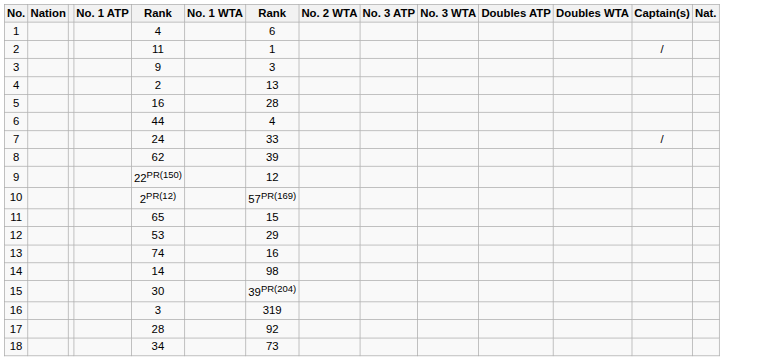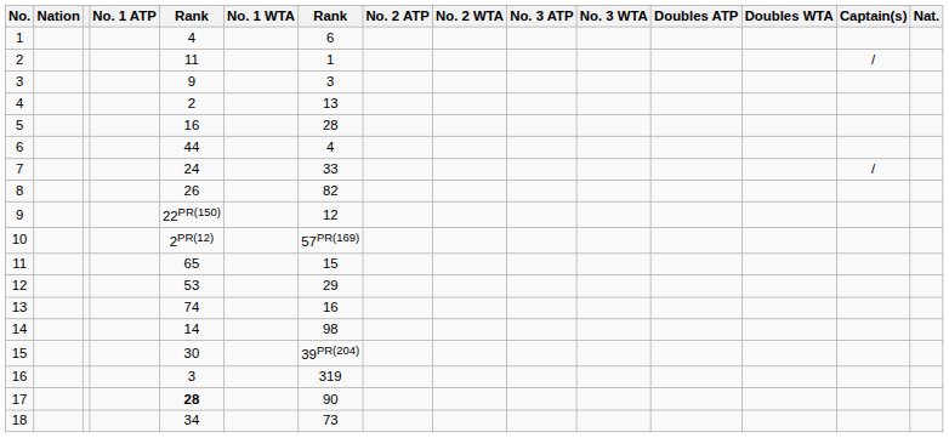+ column: No. 2 ATP
8 | column 5: 62 -> 26
8 | column 7: 39 -> 82
17 | column 5: normal -> bold
17 | column 7: 92 -> 90
